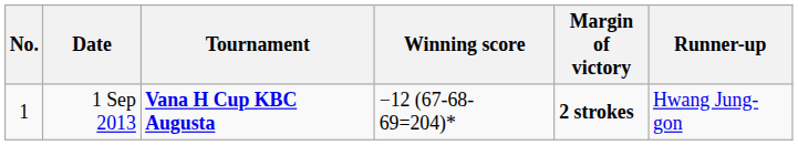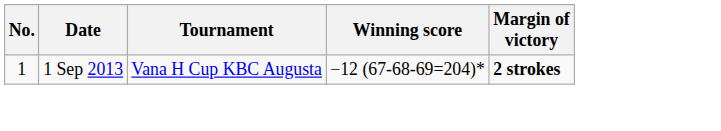- column: Runner-up | Hwang Jung-gon
1 Sep 2013 | Tournament: bold -> normal
